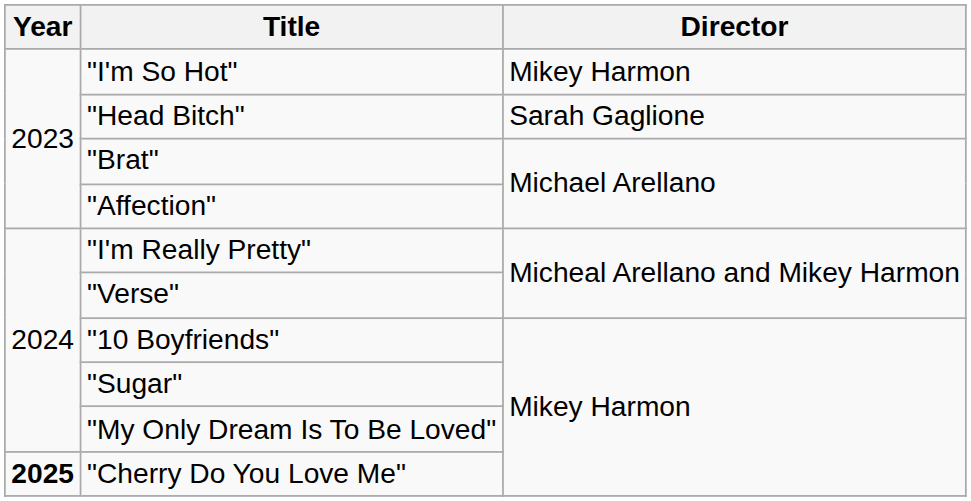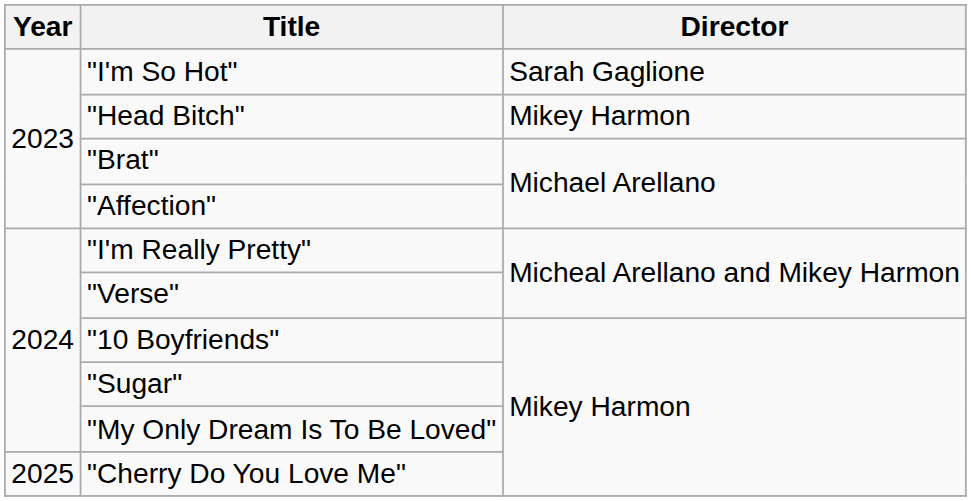"I'm So Hot" | Director: Mikey Harmon -> Sarah Gaglione
"Head Bitch" | Director: Sarah Gaglione -> Mikey Harmon
"Cherry Do You Love Me" | Year: bold -> normal
